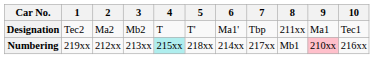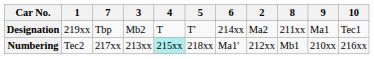columns swapped: 2 <-> 7
Designation | 1: Tec2 -> 219xx
Designation | 6: Ma1' -> 214xx
Numbering | 1: 219xx -> Tec2
Numbering | 6: 214xx -> Ma1'
Numbering | 9: pink background -> no background
